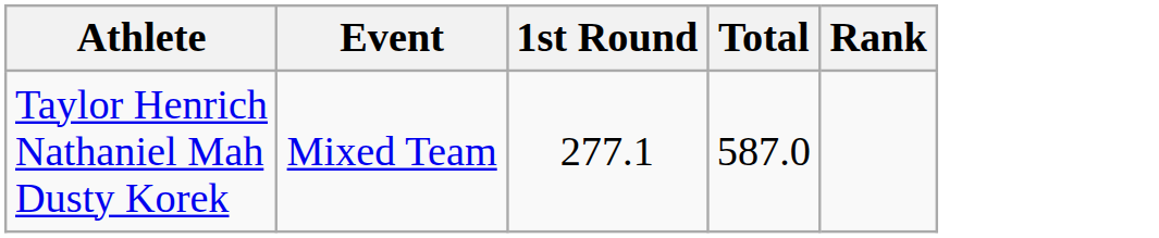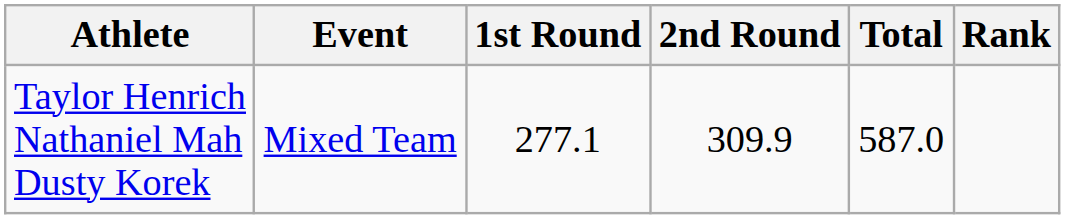+ column: 2nd Round | 309.9
